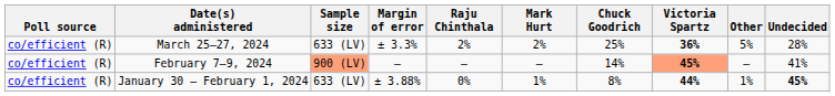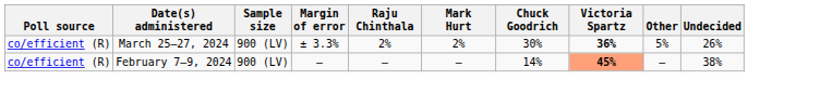March 25–27, 2024 | Sample size: 633 (LV) -> 900 (LV)
March 25–27, 2024 | Chuck Goodrich: 25% -> 30%
March 25–27, 2024 | Undecided: 28% -> 26%
February 7–9, 2024 | Sample size: lightsalmon background -> no background
February 7–9, 2024 | Undecided: 41% -> 38%
- row: co/efficient (R) | January 30 – February 1, 2024 | 633 (LV) | ± 3.88% | 0% | 1% | 8% | 44% | 1% | 45%
